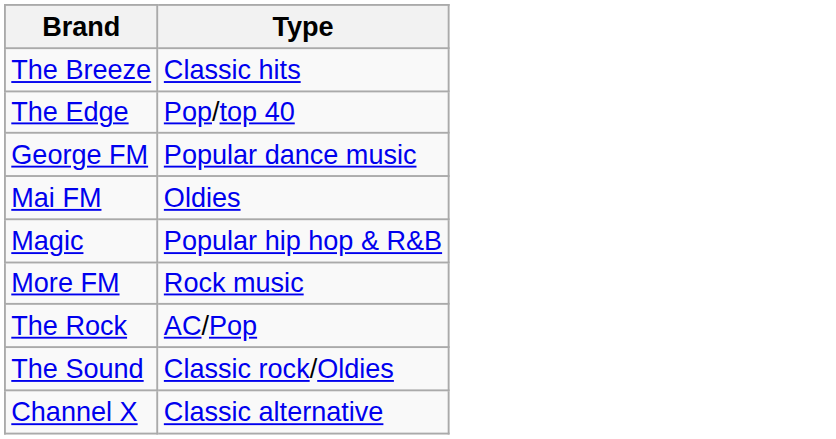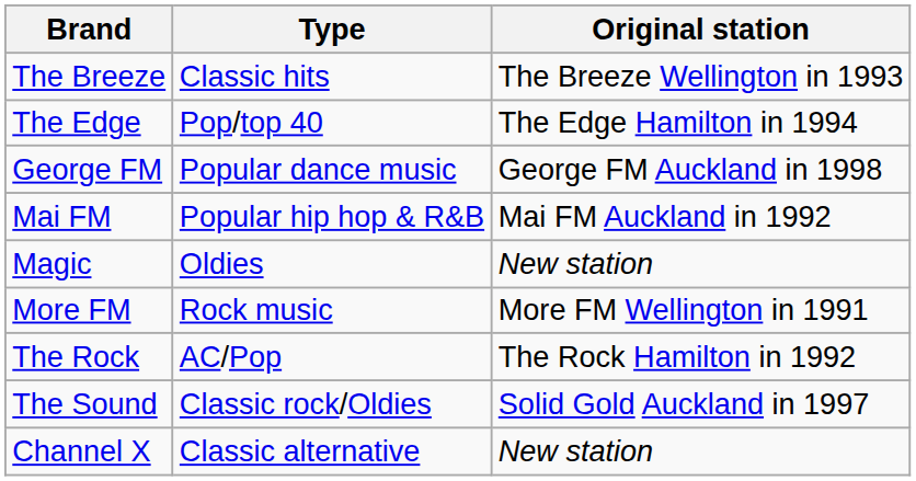+ column: Original station | The Breeze Wellington in 1993 | The Edge Hamilton in 1994 | George FM Auckland in 1998 | Mai FM Auckland in 1992 | New station | More FM Wellington in 1991 | The Rock Hamilton in 1992 | Solid Gold Auckland in 1997 | New station
Mai FM | Type: Oldies -> Popular hip hop & R&B
Magic | Type: Popular hip hop & R&B -> Oldies
